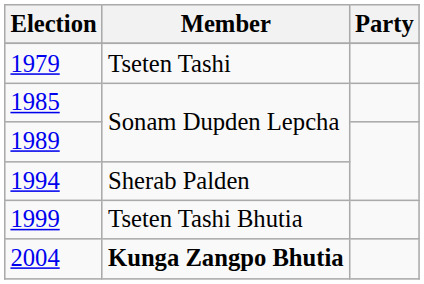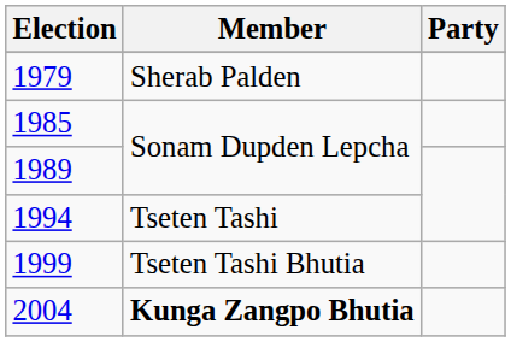1979 | Member: Tseten Tashi -> Sherab Palden
1994 | Member: Sherab Palden -> Tseten Tashi
